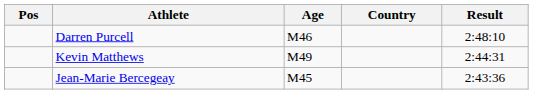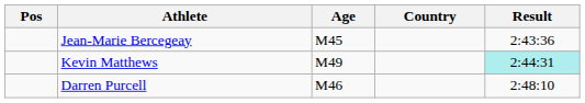rows swapped: Jean-Marie Bercegeay <-> Darren Purcell
Kevin Matthews | Result: no background -> paleturquoise background
